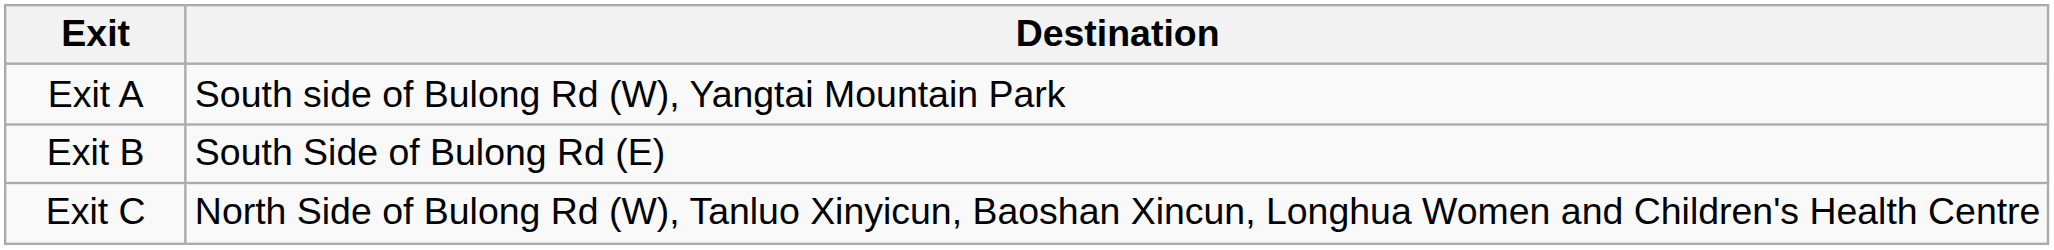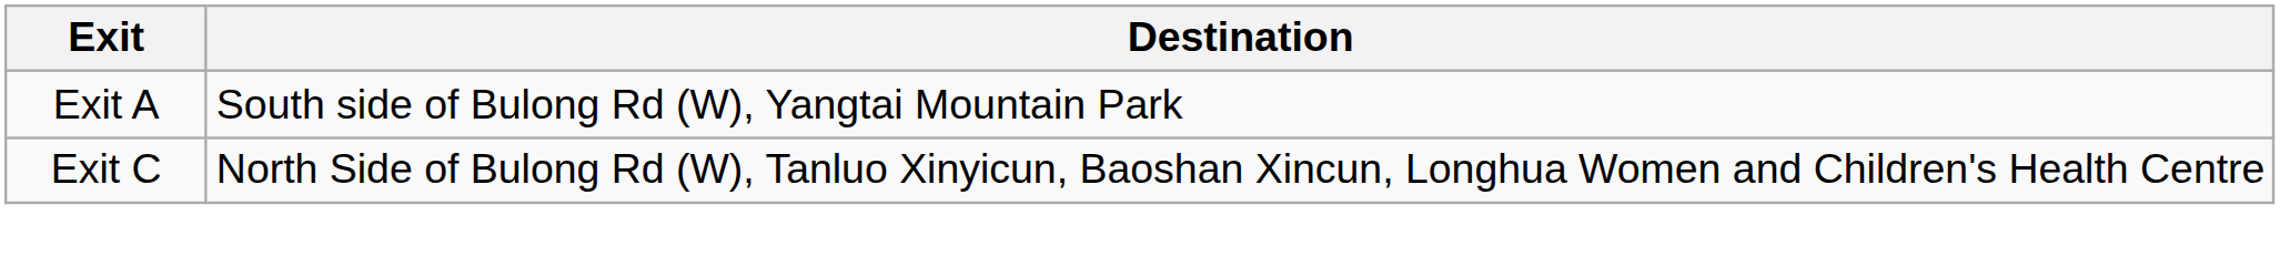- row: Exit B | South Side of Bulong Rd (E)
